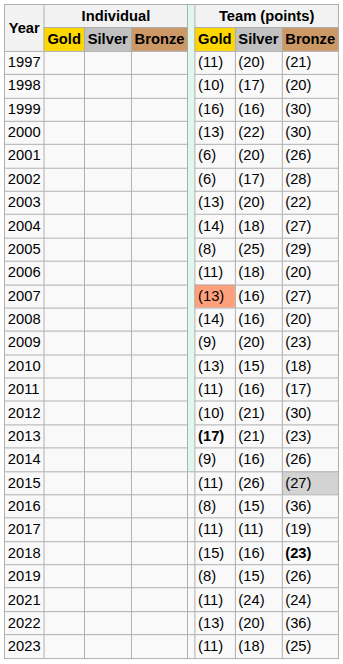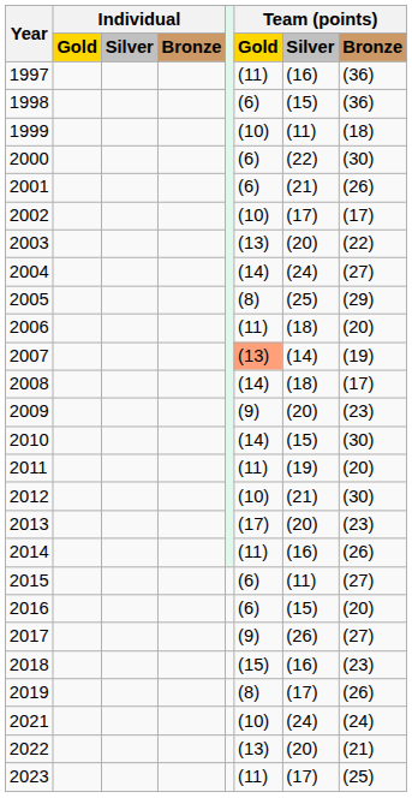1997 | Team (points) / Silver: (20) -> (16)
1997 | Team (points) / Bronze: (21) -> (36)
1998 | Team (points) / Gold: (10) -> (6)
1998 | Team (points) / Silver: (17) -> (15)
1998 | Team (points) / Bronze: (20) -> (36)
1999 | Team (points) / Gold: (16) -> (10)
1999 | Team (points) / Silver: (16) -> (11)
1999 | Team (points) / Bronze: (30) -> (18)
2000 | Team (points) / Gold: (13) -> (6)
2001 | Team (points) / Silver: (20) -> (21)
2002 | Team (points) / Gold: (6) -> (10)
2002 | Team (points) / Bronze: (28) -> (17)
2004 | Team (points) / Silver: (18) -> (24)
2007 | Team (points) / Silver: (16) -> (14)
2007 | Team (points) / Bronze: (27) -> (19)
2008 | Team (points) / Silver: (16) -> (18)
2008 | Team (points) / Bronze: (20) -> (17)
2010 | Team (points) / Gold: (13) -> (14)
2010 | Team (points) / Bronze: (18) -> (30)
2011 | Team (points) / Silver: (16) -> (19)
2011 | Team (points) / Bronze: (17) -> (20)
2013 | Team (points) / Gold: bold -> normal
2013 | Team (points) / Silver: (21) -> (20)
2014 | Team (points) / Gold: (9) -> (11)
2015 | Team (points) / Gold: (11) -> (6)
2015 | Team (points) / Silver: (26) -> (11)
2015 | Team (points) / Bronze: lightgrey background -> no background
2016 | Team (points) / Gold: (8) -> (6)
2016 | Team (points) / Bronze: (36) -> (20)
2017 | Team (points) / Gold: (11) -> (9)
2017 | Team (points) / Silver: (11) -> (26)
2017 | Team (points) / Bronze: (19) -> (27)
2018 | Team (points) / Bronze: bold -> normal
2019 | Team (points) / Silver: (15) -> (17)
2021 | Team (points) / Gold: (11) -> (10)
2022 | Team (points) / Bronze: (36) -> (21)
2023 | Team (points) / Silver: (18) -> (17)
